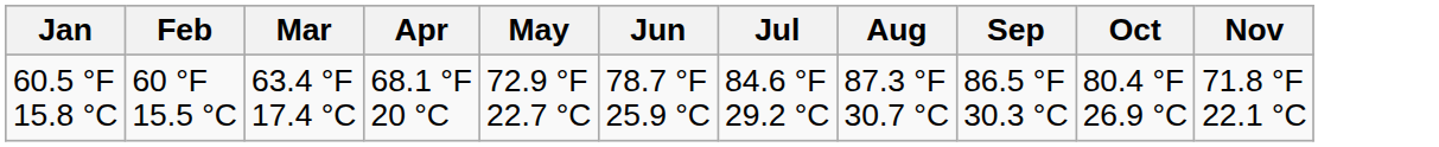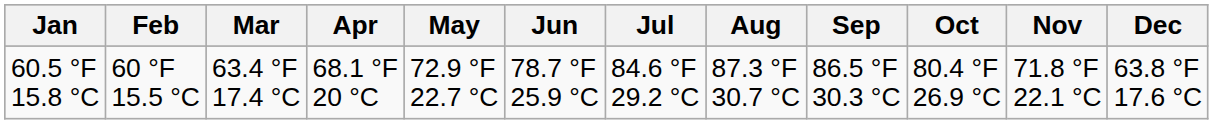+ column: Dec | 63.8 °F 17.6 °C
